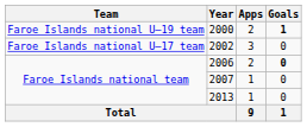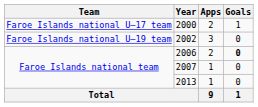2000 | Team: Faroe Islands national U–19 team -> Faroe Islands national U–17 team
2000 | Goals: bold -> normal
2002 | Team: Faroe Islands national U–17 team -> Faroe Islands national U–19 team
